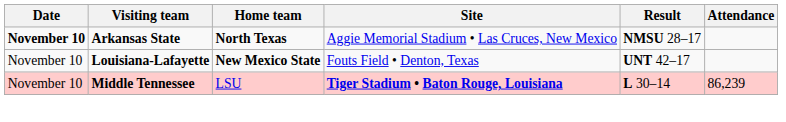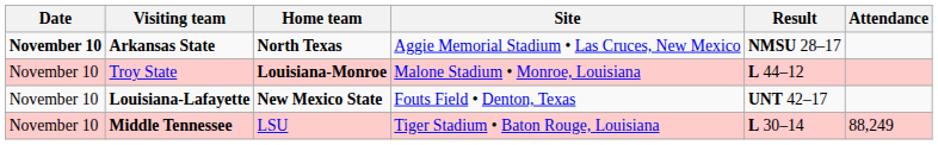+ row: November 10 | Troy State | Louisiana-Monroe | Malone Stadium • Monroe, Louisiana | L 44–12
Middle Tennessee | Site: bold -> normal
Middle Tennessee | Attendance: 86,239 -> 88,249
